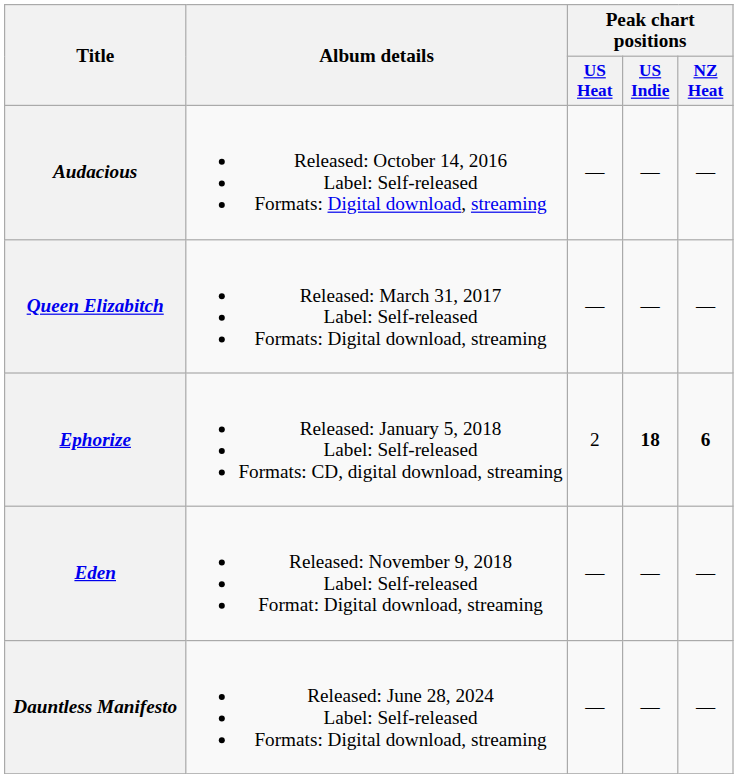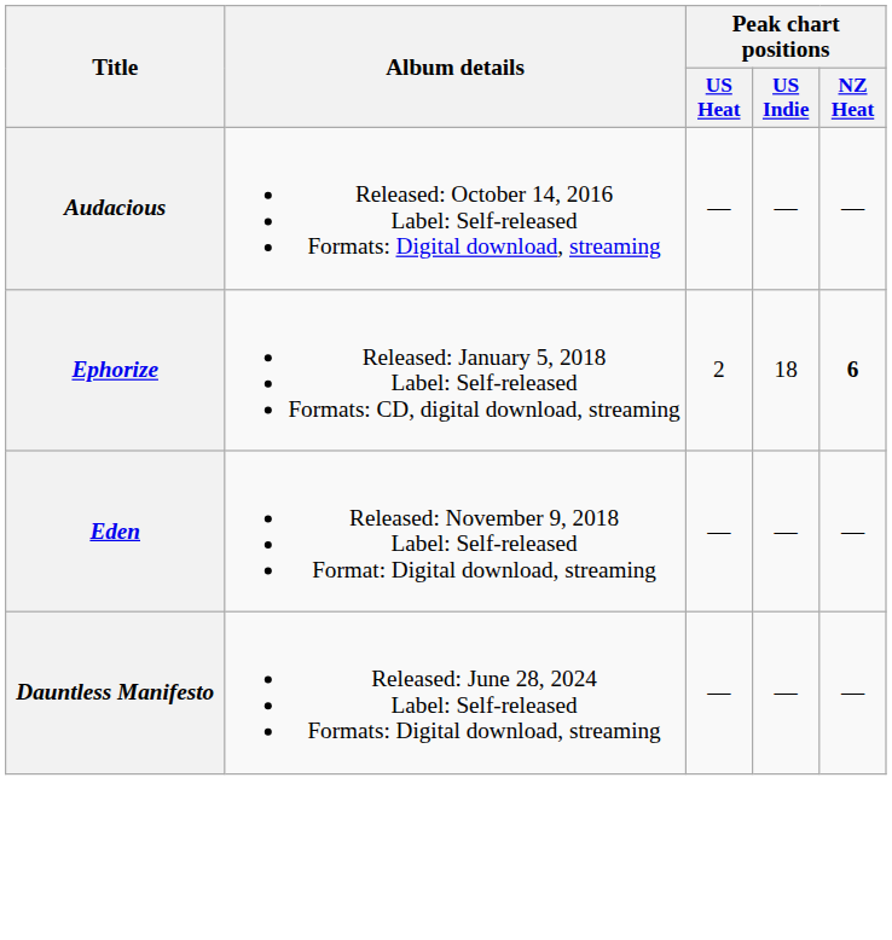- row: Queen Elizabitch | Released: March 31, 2017 Label: Self-released Formats: Digital download, streaming | — | — | —
Ephorize | Peak chart positions / US Indie: bold -> normal
